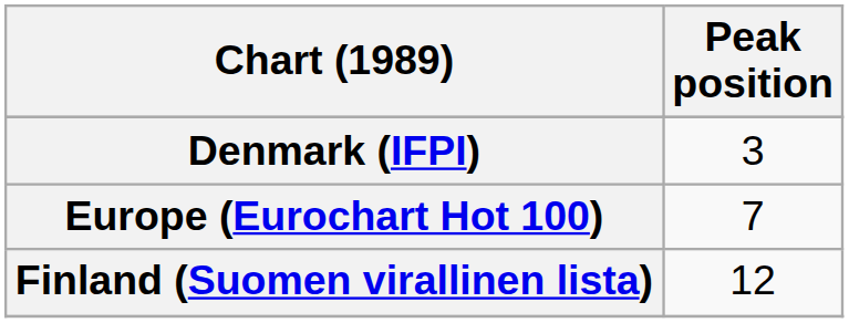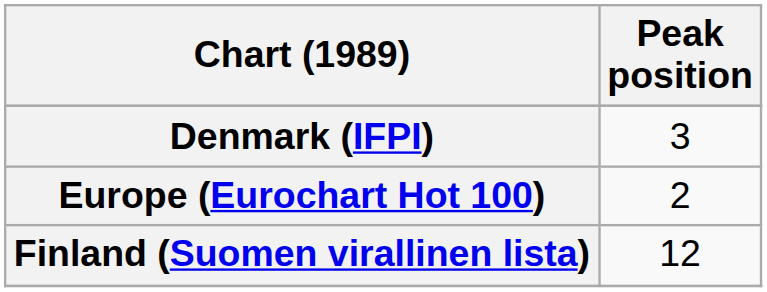Europe (Eurochart Hot 100) | Peak position: 7 -> 2
